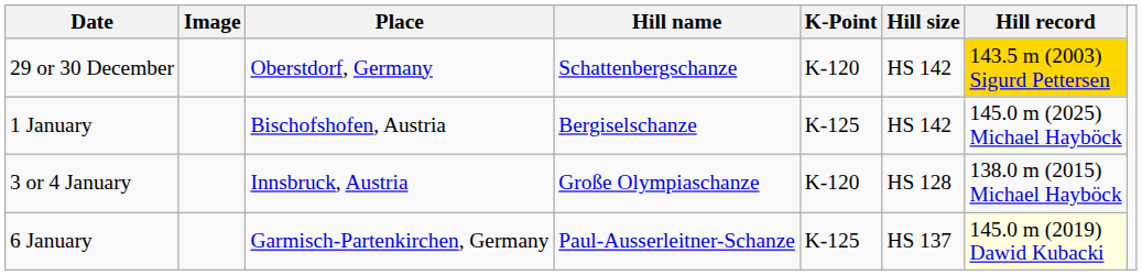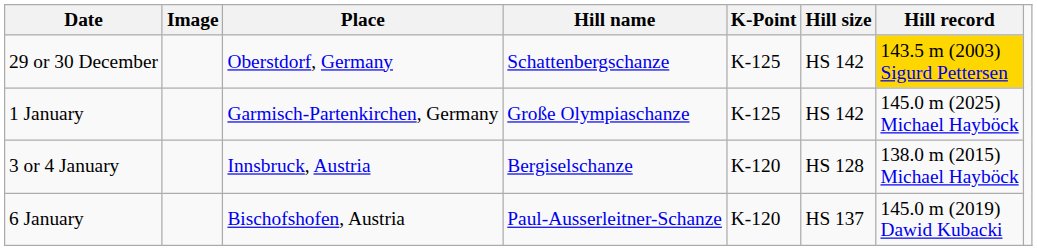29 or 30 December | K-Point: K-120 -> K-125
1 January | Place: Bischofshofen, Austria -> Garmisch-Partenkirchen, Germany
1 January | Hill name: Bergiselschanze -> Große Olympiaschanze
3 or 4 January | Hill name: Große Olympiaschanze -> Bergiselschanze
6 January | Place: Garmisch-Partenkirchen, Germany -> Bischofshofen, Austria
6 January | K-Point: K-125 -> K-120
6 January | Hill record: lightyellow background -> no background
